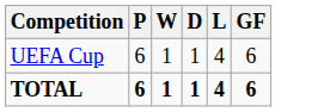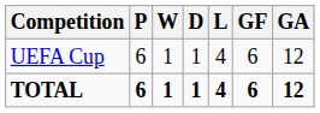+ column: GA | 12 | 12
